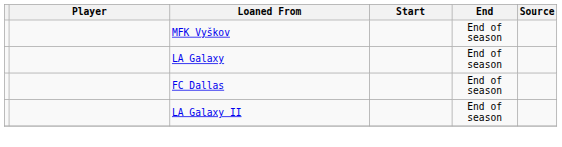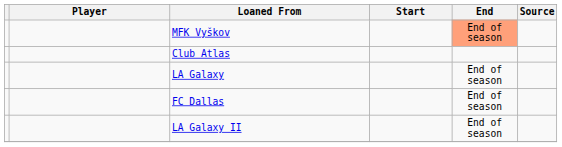MFK Vyškov | End: no background -> lightsalmon background
+ row: Club Atlas
